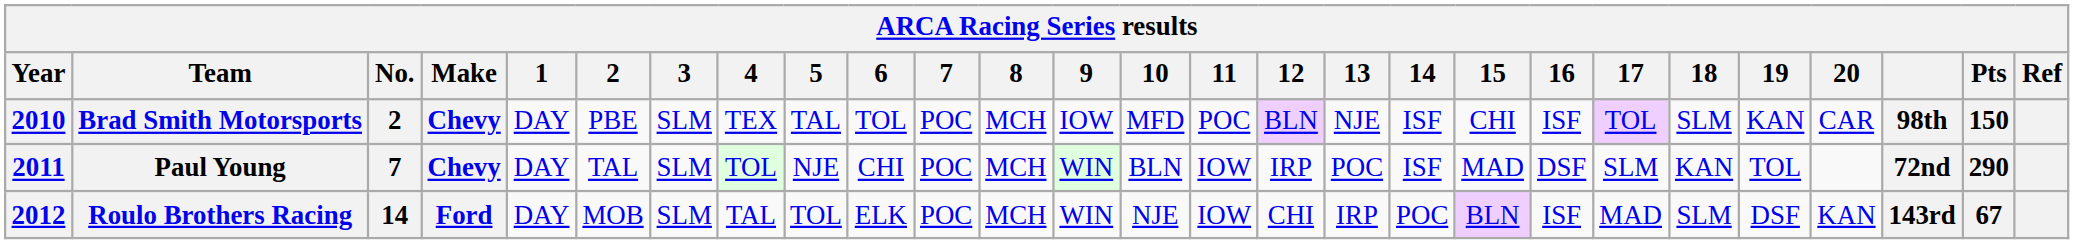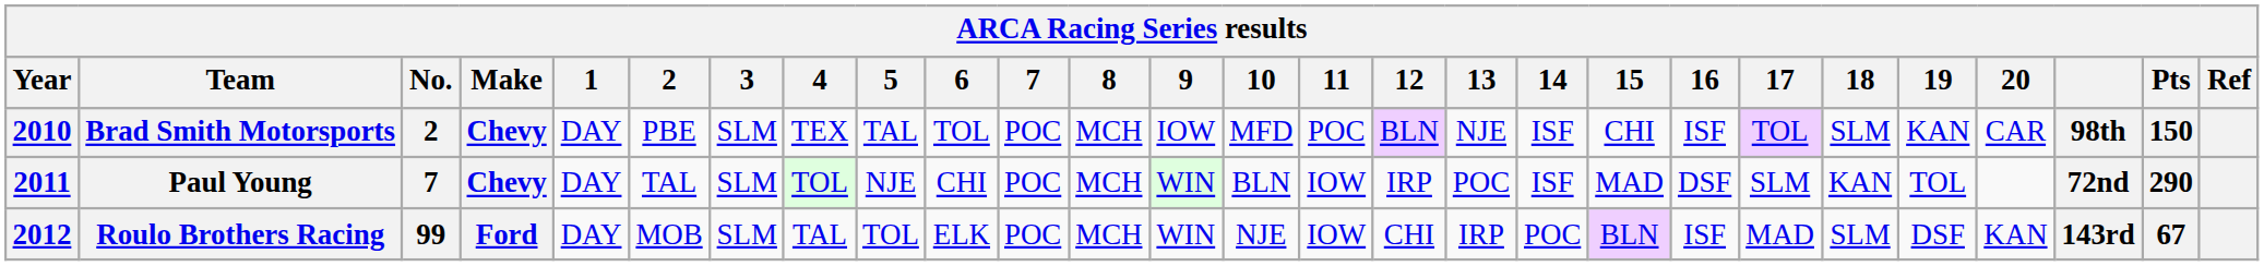Roulo Brothers Racing | No.: 14 -> 99
